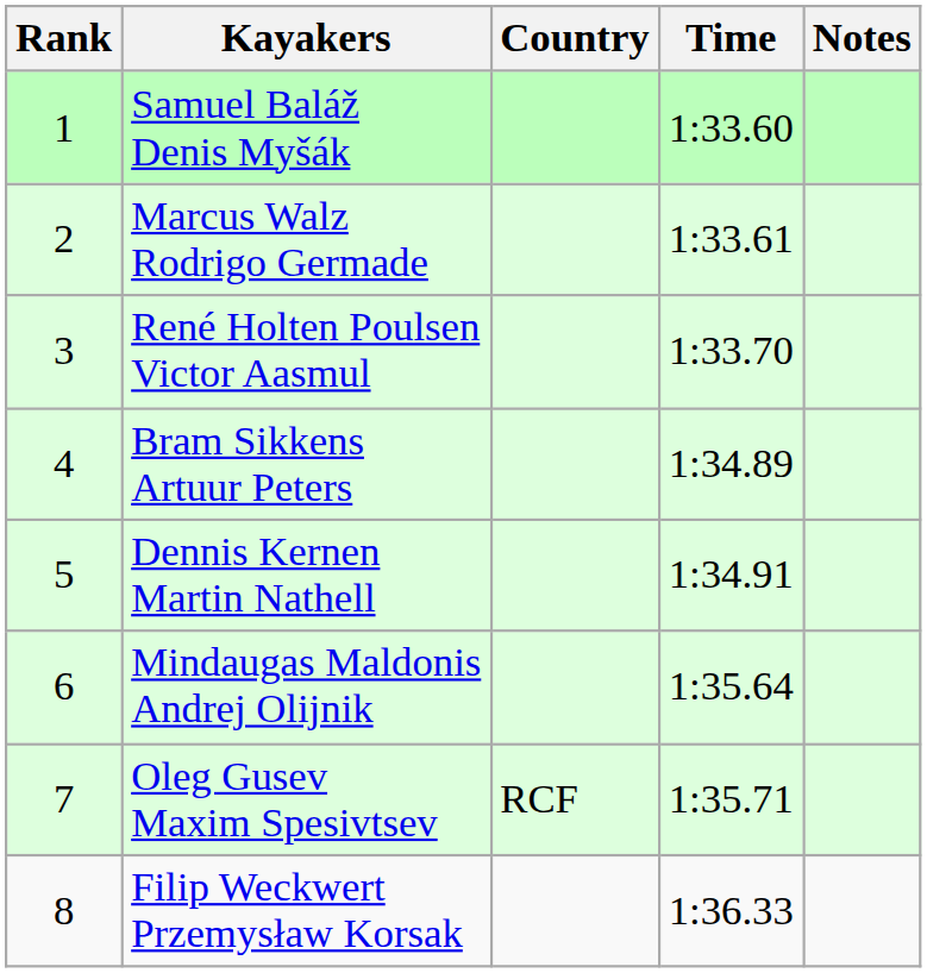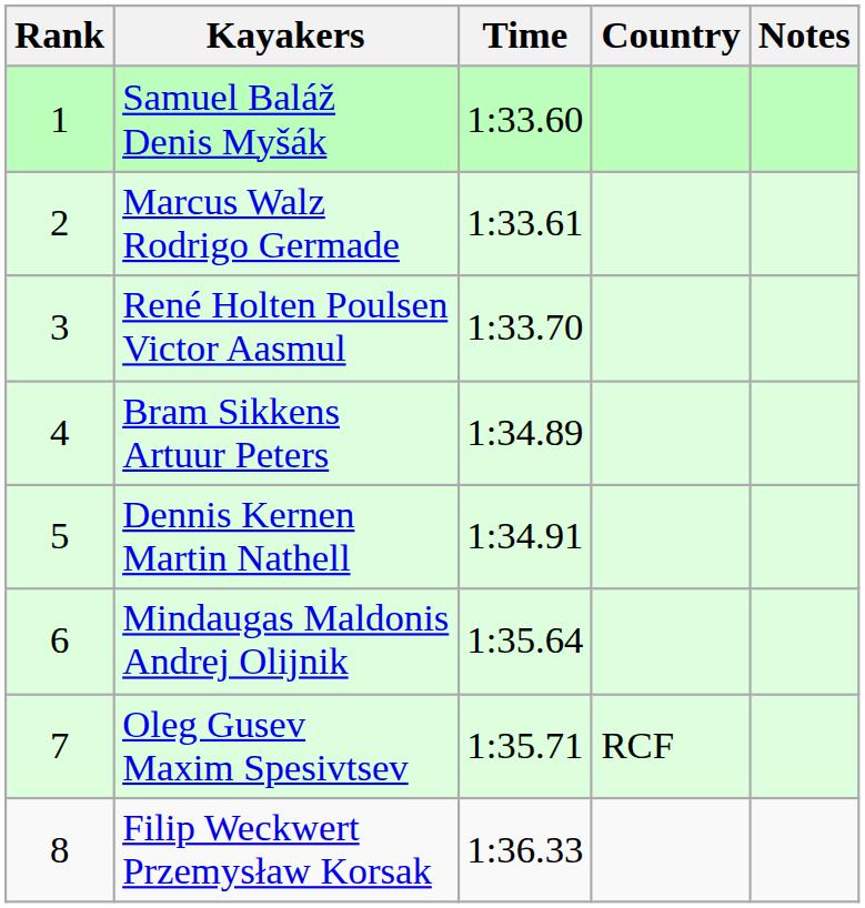columns swapped: Country <-> Time
